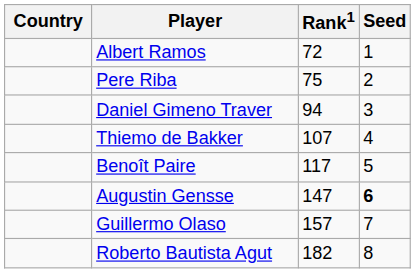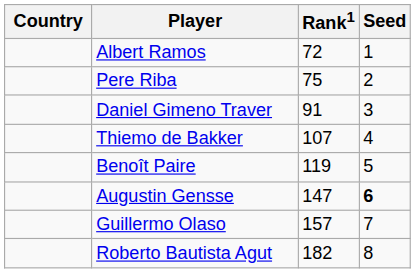Daniel Gimeno Traver | Rank1: 94 -> 91
Benoît Paire | Rank1: 117 -> 119
